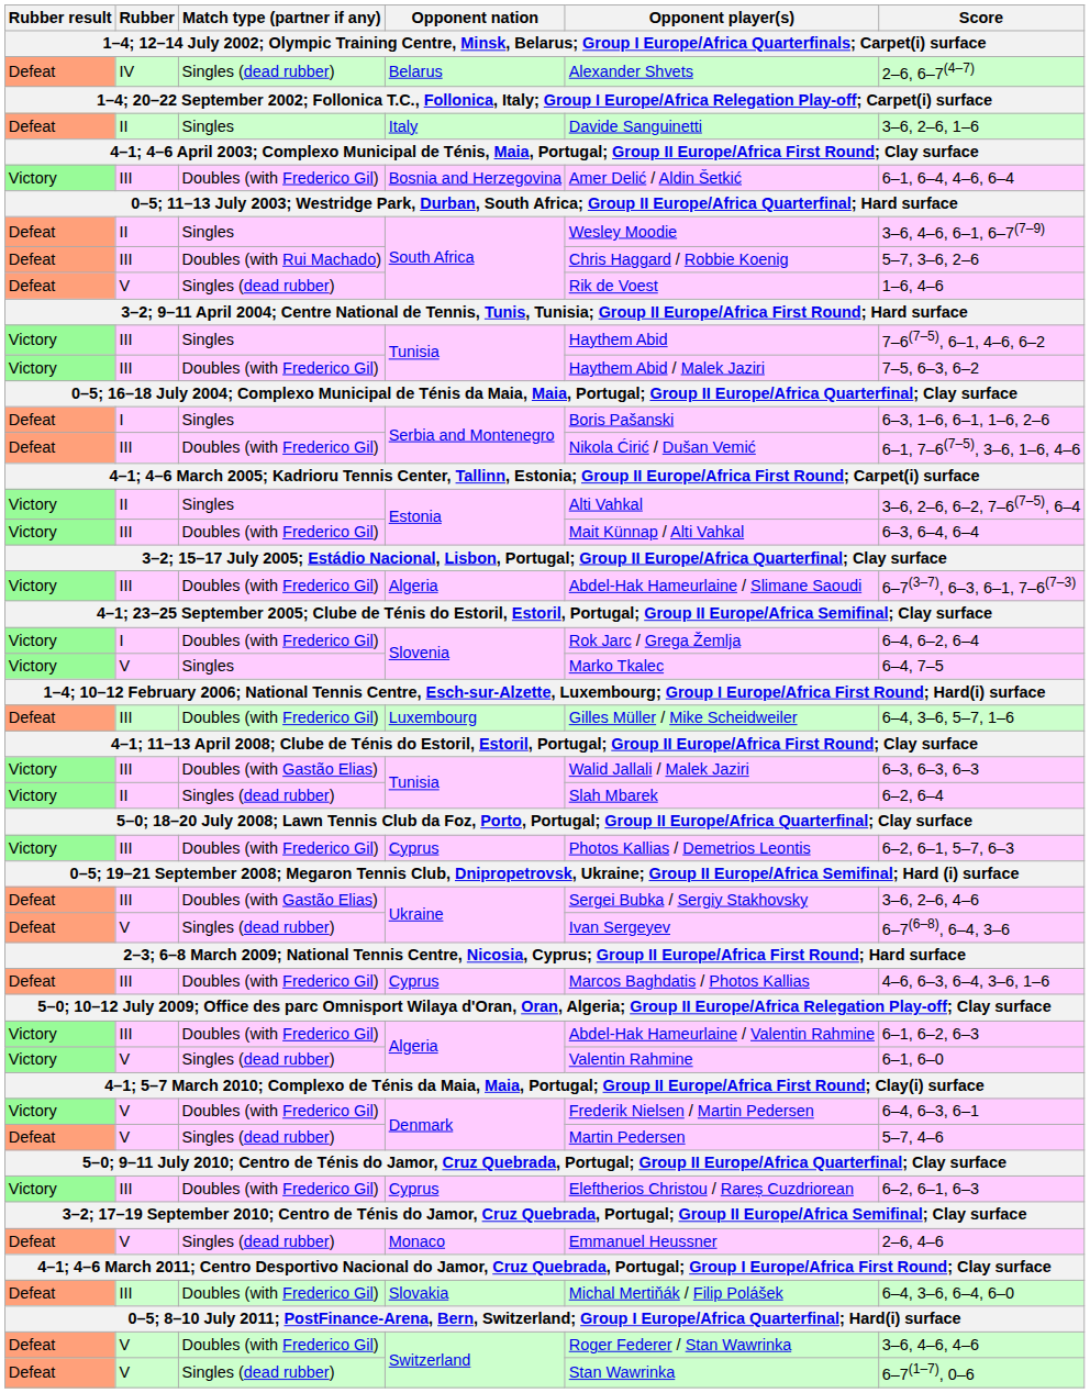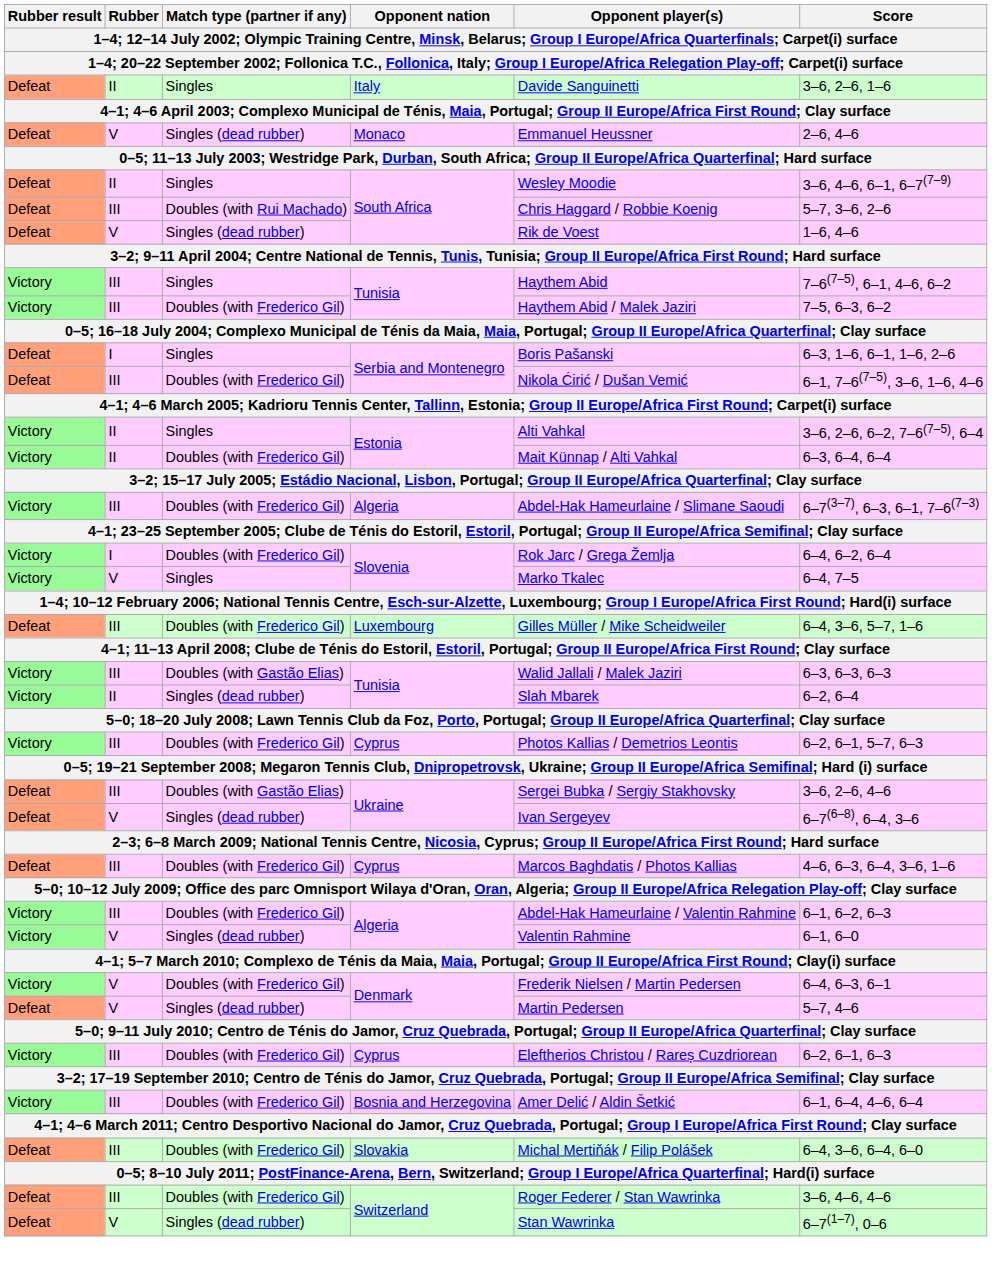- row: Defeat | IV | Singles (dead rubber) | Belarus | Alexander Shvets | 2–6, 6–7(4–7)
rows swapped: Monaco <-> Bosnia and Herzegovina
Doubles (with Frederico Gil) / Estonia | Rubber: III -> II
Doubles (with Frederico Gil) / Switzerland | Rubber: V -> III
